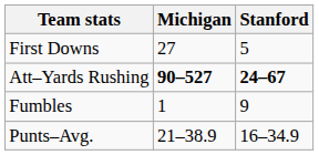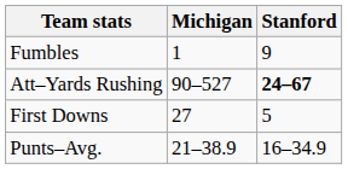rows swapped: First Downs <-> Fumbles
Att–Yards Rushing | Michigan: bold -> normal
